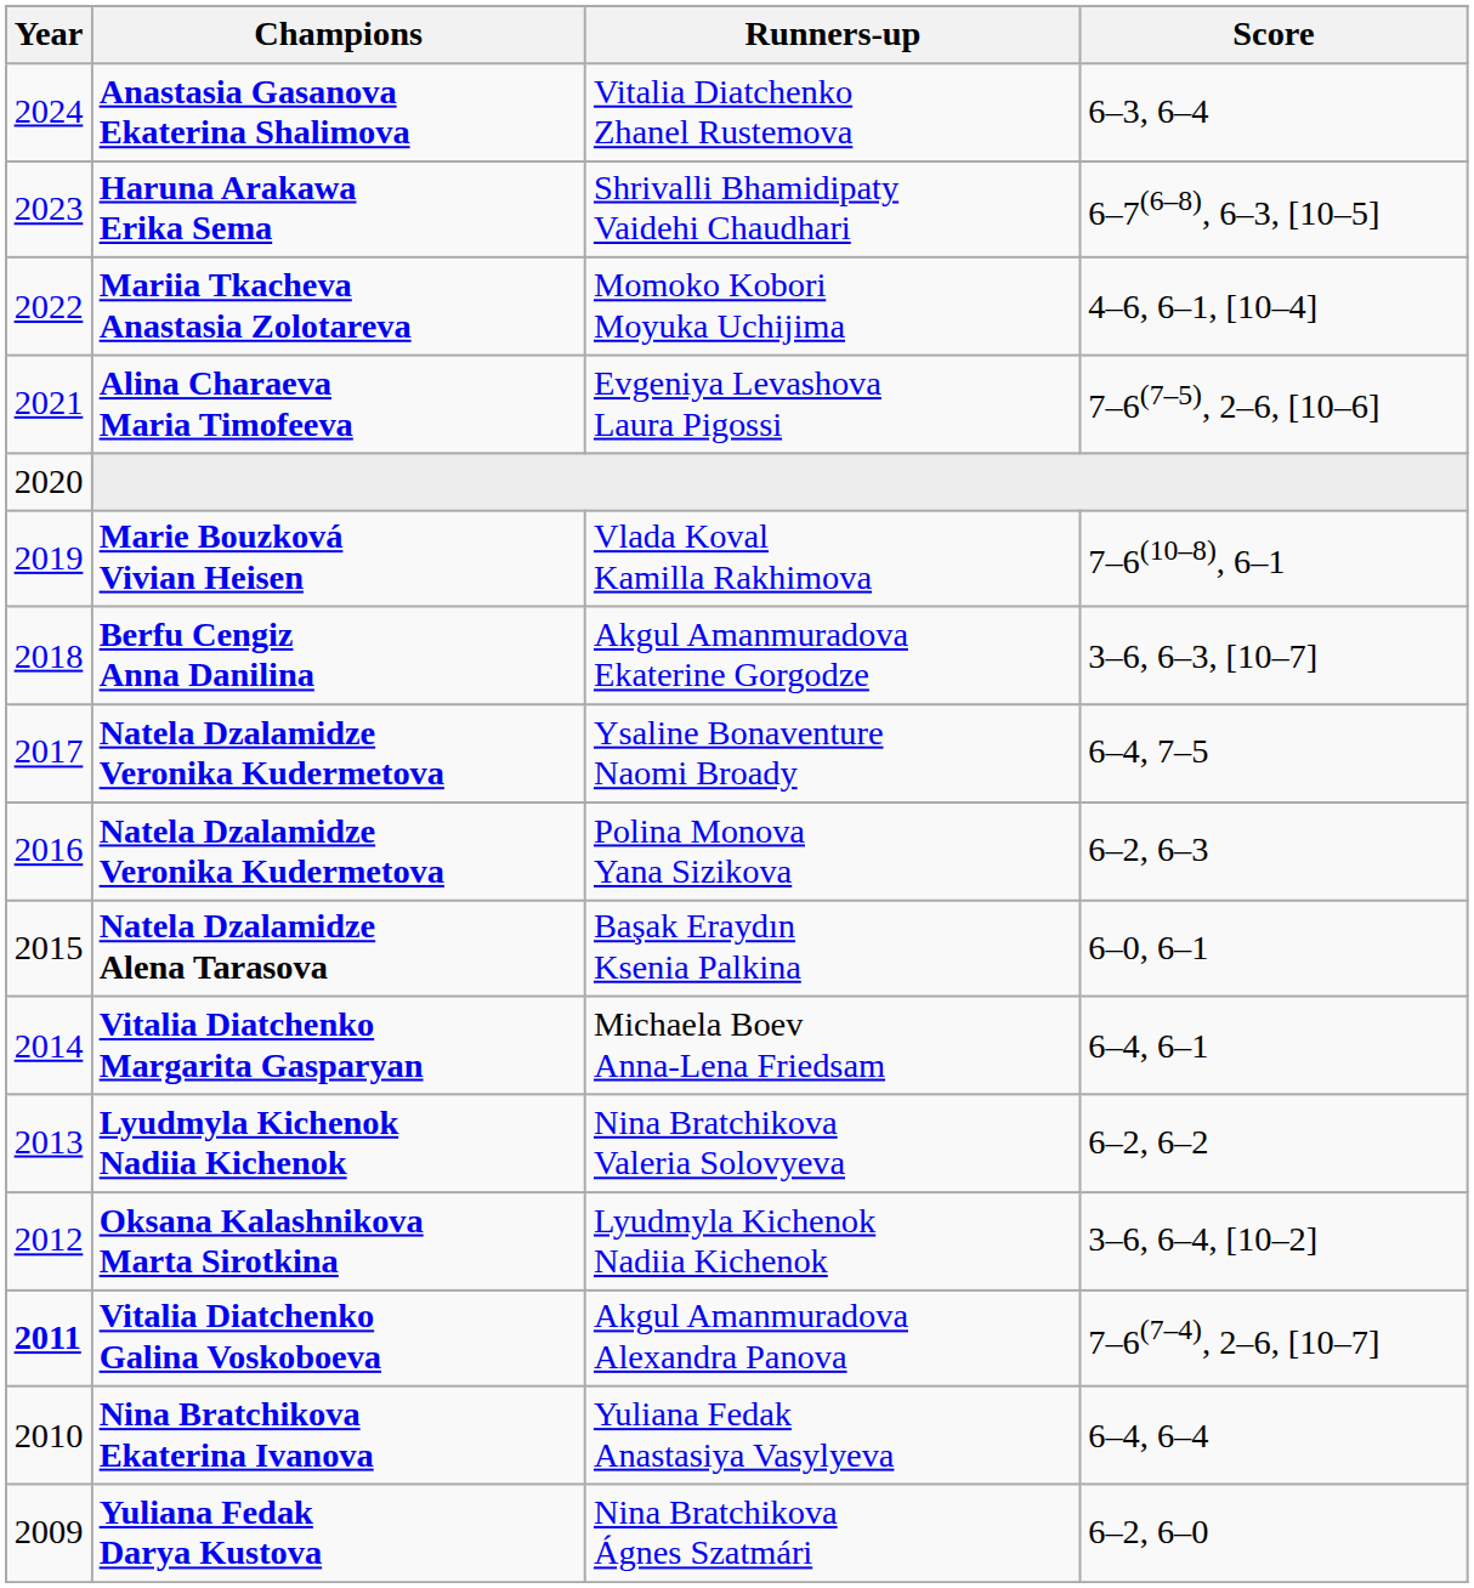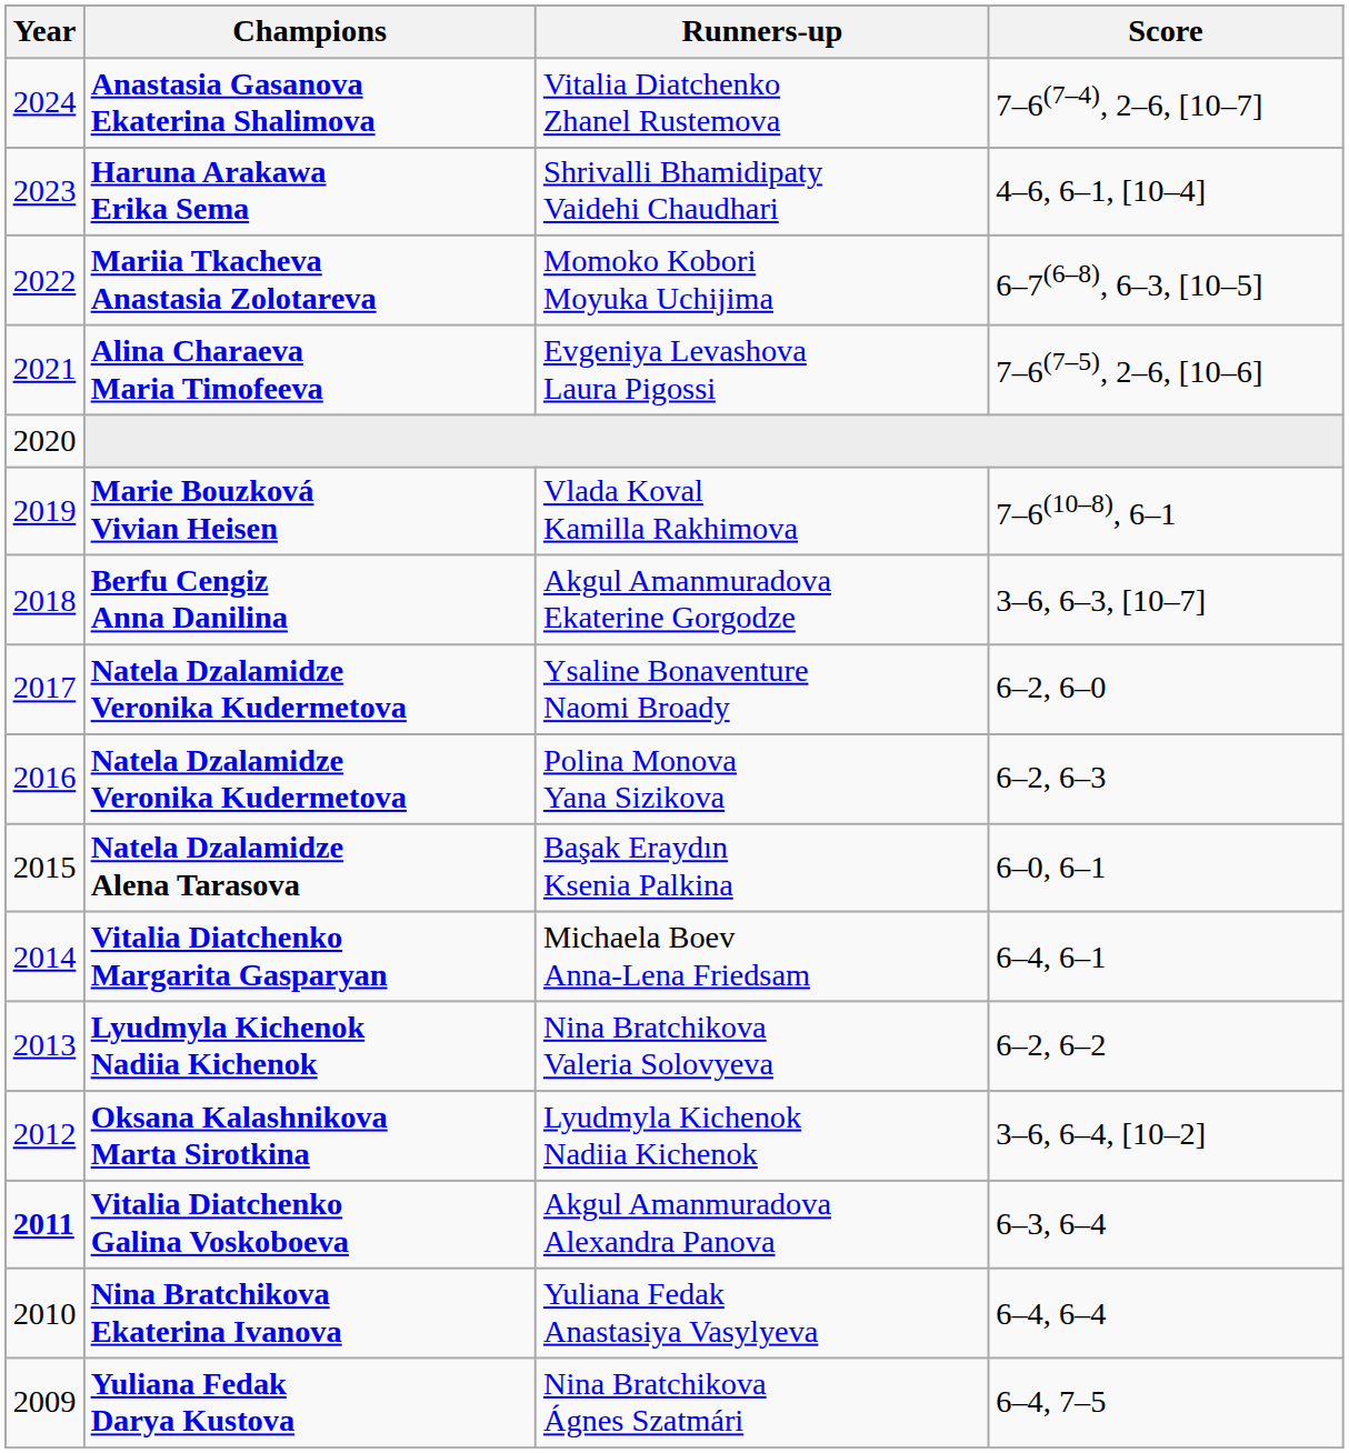Vitalia Diatchenko Zhanel Rustemova | Score: 6–3, 6–4 -> 7–6(7–4), 2–6, [10–7]
Shrivalli Bhamidipaty Vaidehi Chaudhari | Score: 6–7(6–8), 6–3, [10–5] -> 4–6, 6–1, [10–4]
Momoko Kobori Moyuka Uchijima | Score: 4–6, 6–1, [10–4] -> 6–7(6–8), 6–3, [10–5]
Ysaline Bonaventure Naomi Broady | Score: 6–4, 7–5 -> 6–2, 6–0
Akgul Amanmuradova Alexandra Panova | Score: 7–6(7–4), 2–6, [10–7] -> 6–3, 6–4
Nina Bratchikova Ágnes Szatmári | Score: 6–2, 6–0 -> 6–4, 7–5
